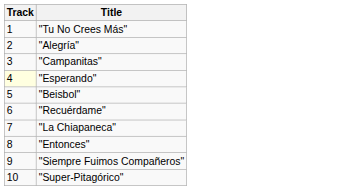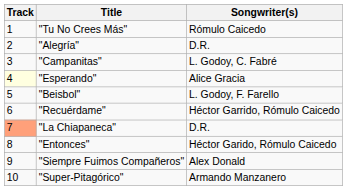+ column: Songwriter(s) | Rómulo Caicedo | D.R. | L. Godoy, C. Fabré | Alice Gracia | L. Godoy, F. Farello | Héctor Garrido, Rómulo Caicedo | D.R. | Héctor Garido, Rómulo Caicedo | Alex Donald | Armando Manzanero
"La Chiapaneca" | Track: no background -> lightsalmon background
